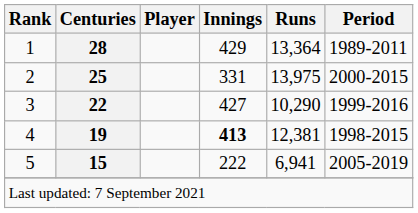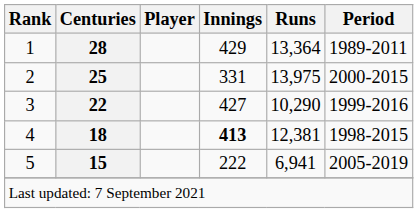4 | Centuries: 19 -> 18
